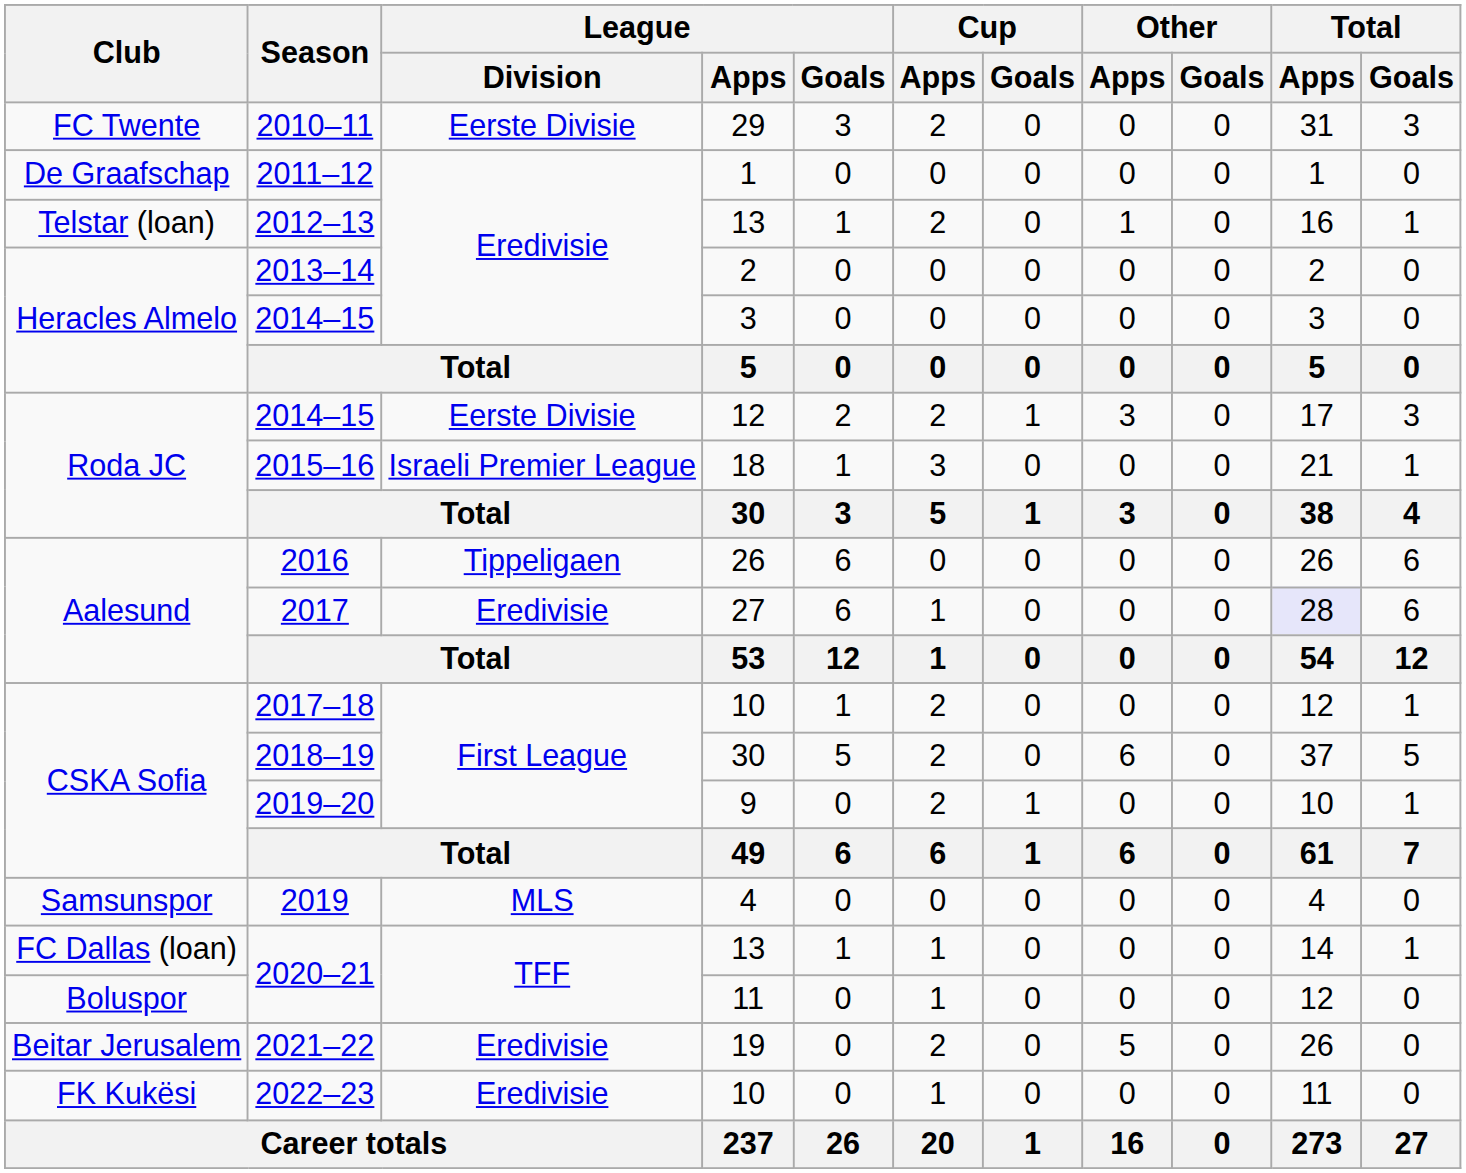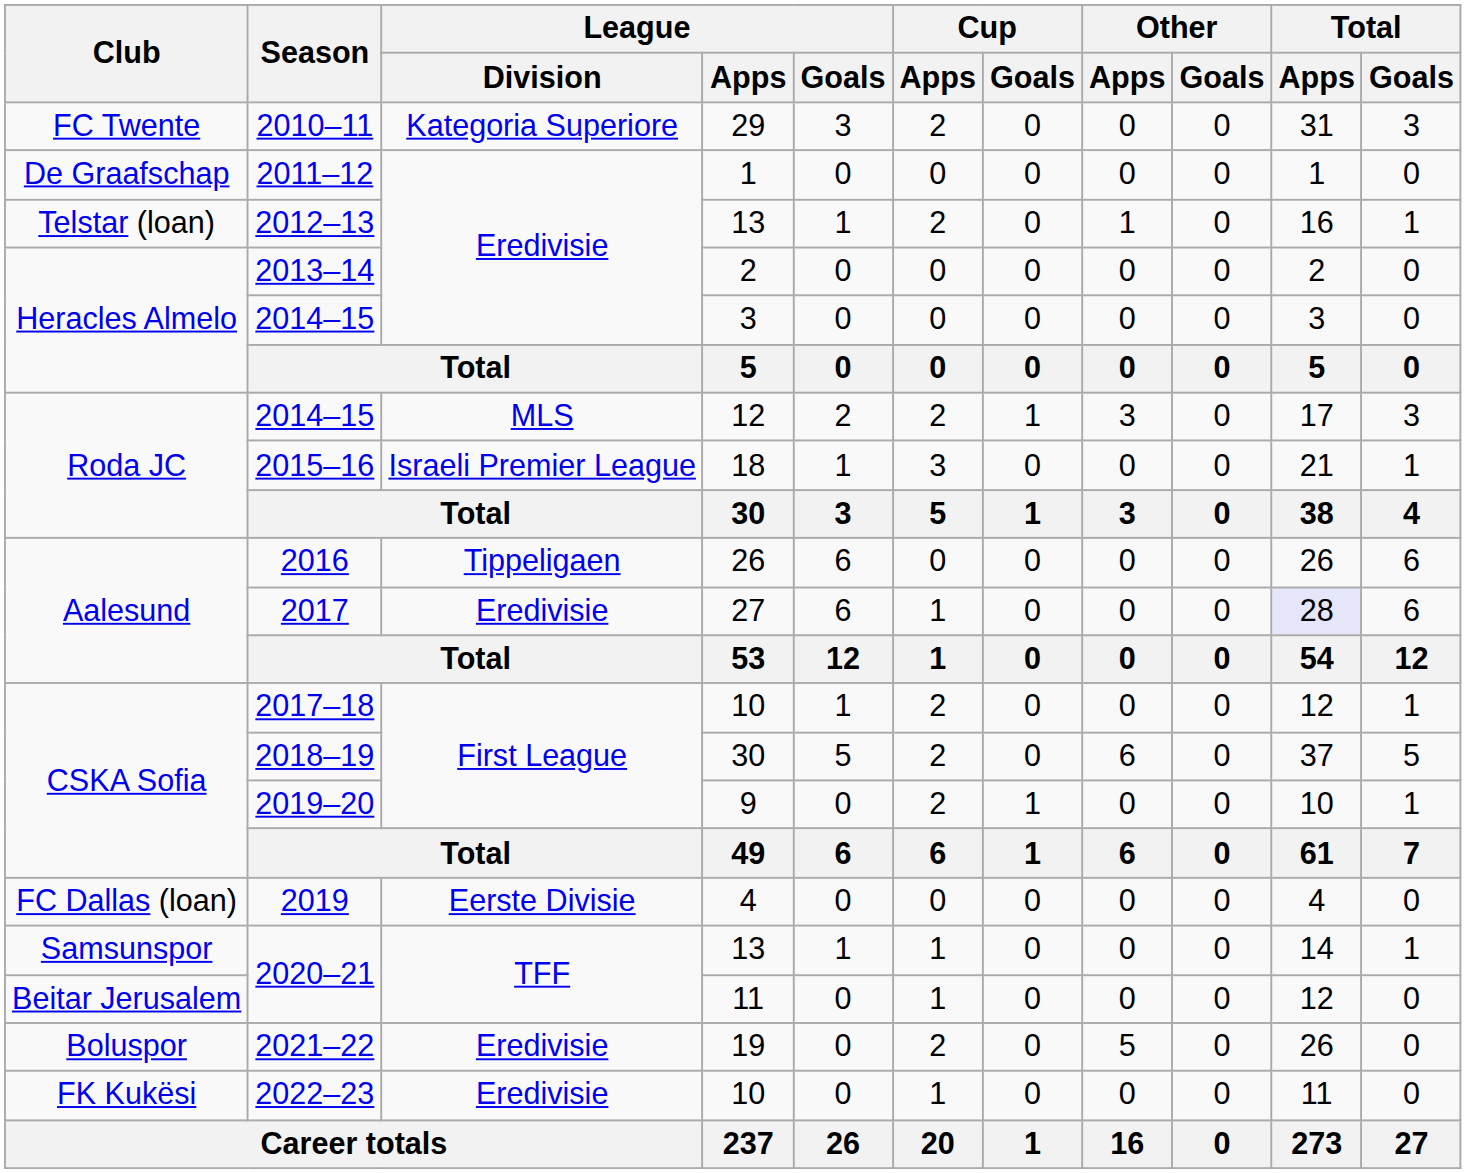2010–11 | League / Division: Eerste Divisie -> Kategoria Superiore
2014–15 / 12 | League / Division: Eerste Divisie -> MLS
2019 | Club: Samsunspor -> FC Dallas (loan)
2019 | League / Division: MLS -> Eerste Divisie
2020–21 / 13 | Club: FC Dallas (loan) -> Samsunspor
2020–21 / 11 | Club: Boluspor -> Beitar Jerusalem
2021–22 | Club: Beitar Jerusalem -> Boluspor
